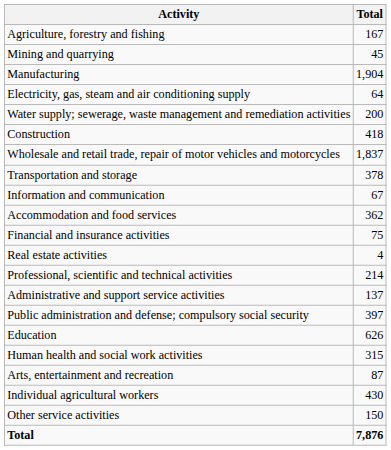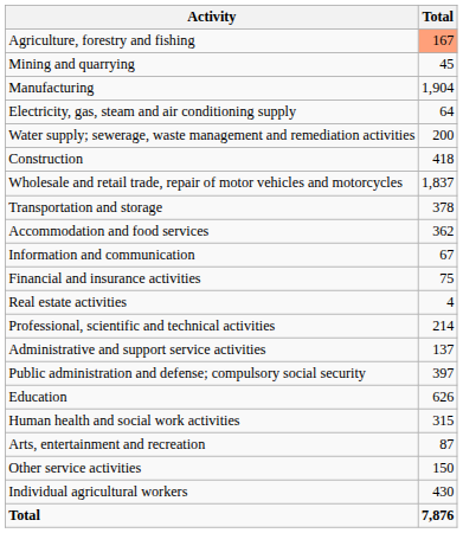Agriculture, forestry and fishing | Total: no background -> lightsalmon background
rows swapped: Accommodation and food services <-> Information and communication
rows swapped: Other service activities <-> Individual agricultural workers
